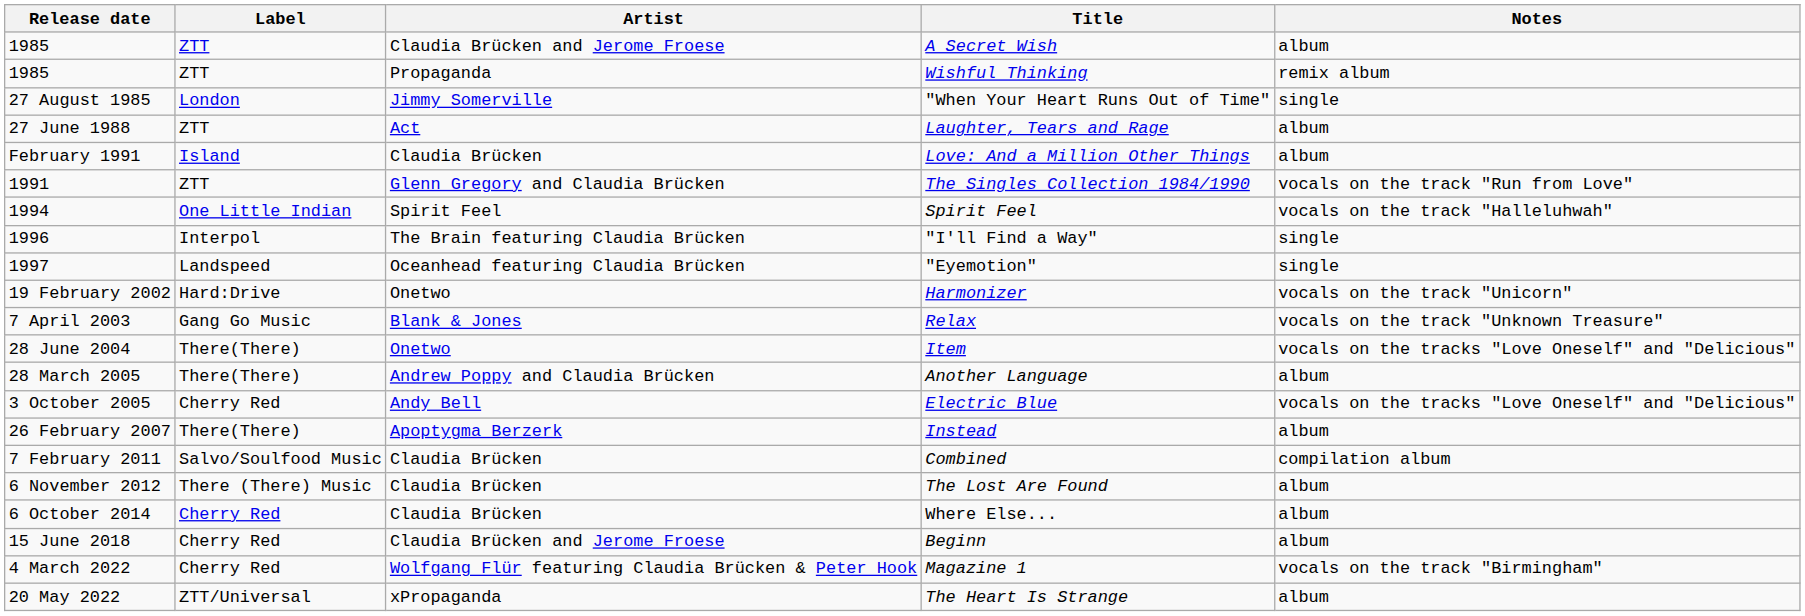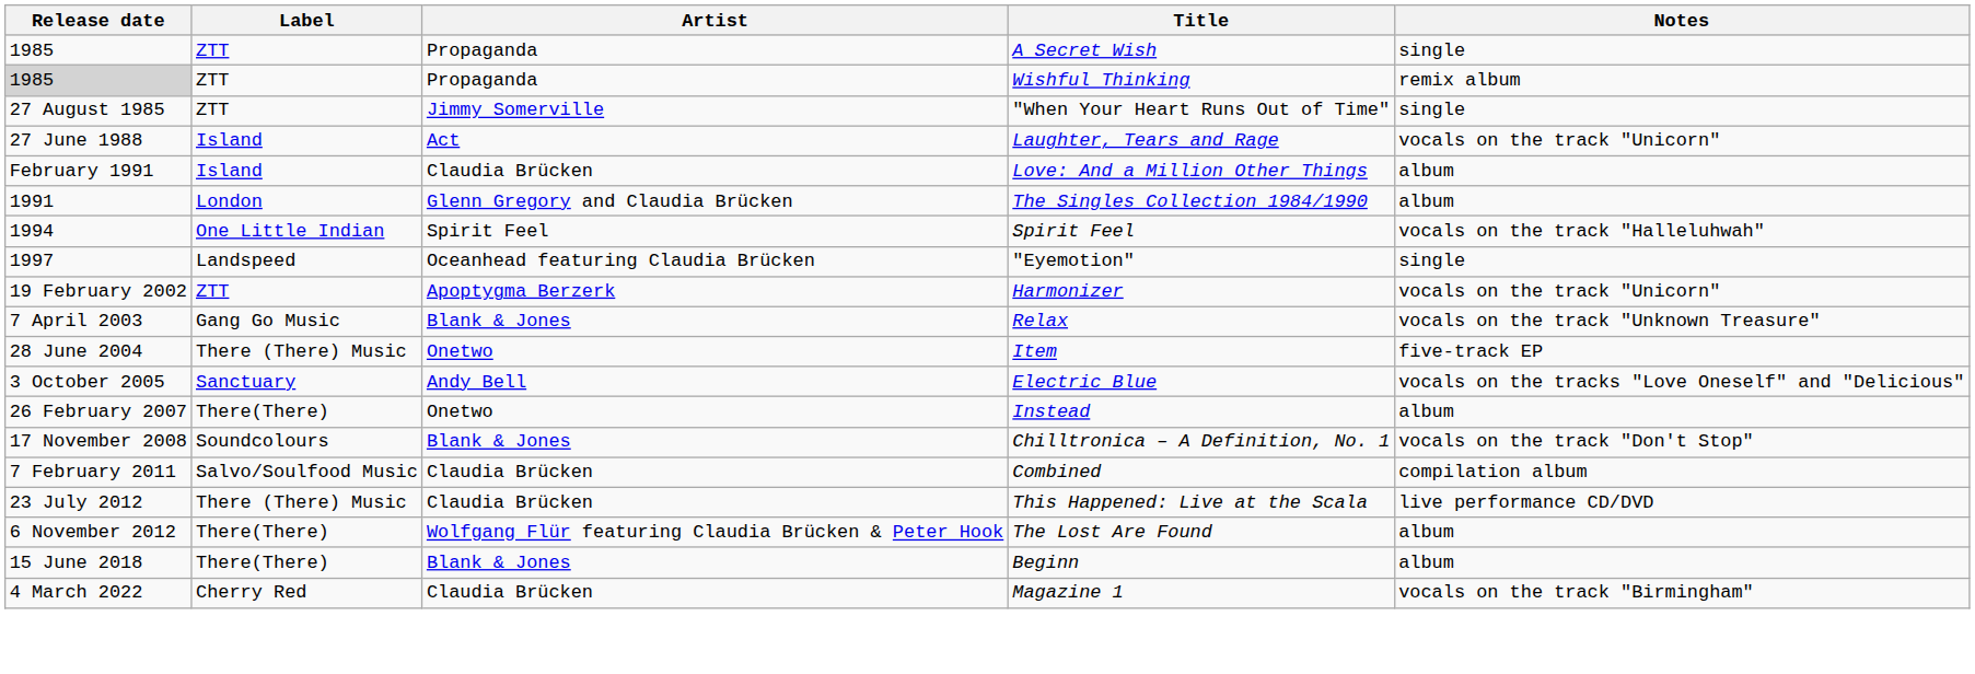A Secret Wish | Artist: Claudia Brücken and Jerome Froese -> Propaganda
A Secret Wish | Notes: album -> single
Wishful Thinking | Release date: no background -> lightgrey background
"When Your Heart Runs Out of Time" | Label: London -> ZTT
Laughter, Tears and Rage | Label: ZTT -> Island
Laughter, Tears and Rage | Notes: album -> vocals on the track "Unicorn"
The Singles Collection 1984/1990 | Label: ZTT -> London
The Singles Collection 1984/1990 | Notes: vocals on the track "Run from Love" -> album
- row: 1996 | Interpol | The Brain featuring Claudia Brücken | "I'll Find a Way" | single
Harmonizer | Label: Hard:Drive -> ZTT
Harmonizer | Artist: Onetwo -> Apoptygma Berzerk
Item | Label: There(There) -> There (There) Music
Item | Notes: vocals on the tracks "Love Oneself" and "Delicious" -> five-track EP
- row: 28 March 2005 | There(There) | Andrew Poppy and Claudia Brücken | Another Language | album
Electric Blue | Label: Cherry Red -> Sanctuary
Instead | Artist: Apoptygma Berzerk -> Onetwo
+ row: 17 November 2008 | Soundcolours | Blank & Jones | Chilltronica – A Definition, No. 1 | vocals on the track "Don't Stop"
+ row: 23 July 2012 | There (There) Music | Claudia Brücken | This Happened: Live at the Scala | live performance CD/DVD
The Lost Are Found | Label: There (There) Music -> There(There)
The Lost Are Found | Artist: Claudia Brücken -> Wolfgang Flür featuring Claudia Brücken & Peter Hook
- row: 6 October 2014 | Cherry Red | Claudia Brücken | Where Else... | album
Beginn | Label: Cherry Red -> There(There)
Beginn | Artist: Claudia Brücken and Jerome Froese -> Blank & Jones
Magazine 1 | Artist: Wolfgang Flür featuring Claudia Brücken & Peter Hook -> Claudia Brücken
- row: 20 May 2022 | ZTT/Universal | xPropaganda | The Heart Is Strange | album
